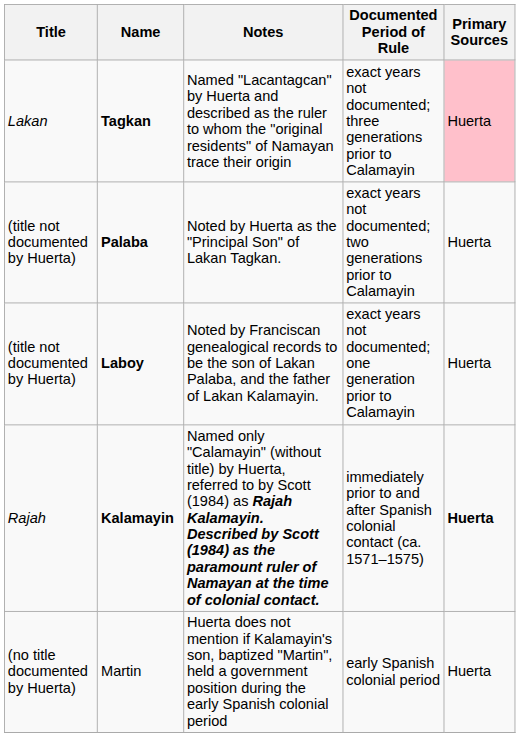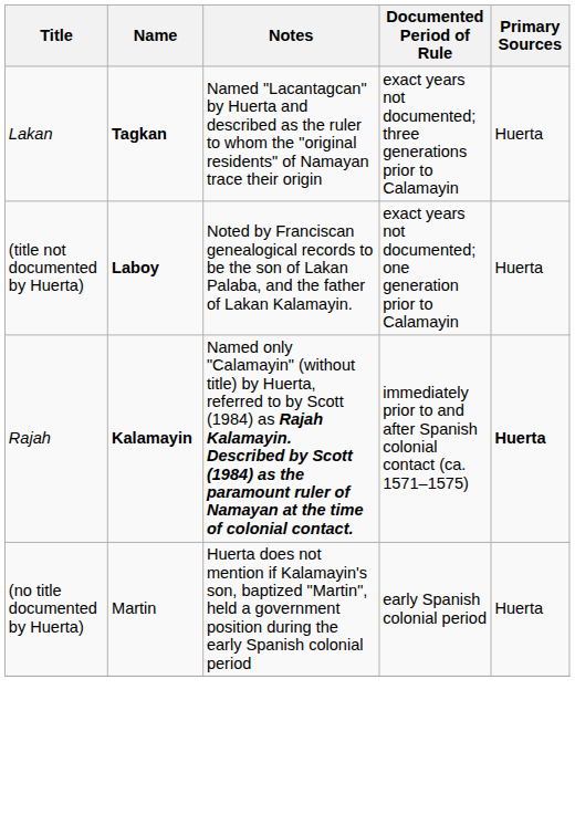Tagkan | Primary Sources: pink background -> no background
- row: (title not documented by Huerta) | Palaba | Noted by Huerta as the "Principal Son" of Lakan Tagkan. | exact years not documented; two generations prior to Calamayin | Huerta
